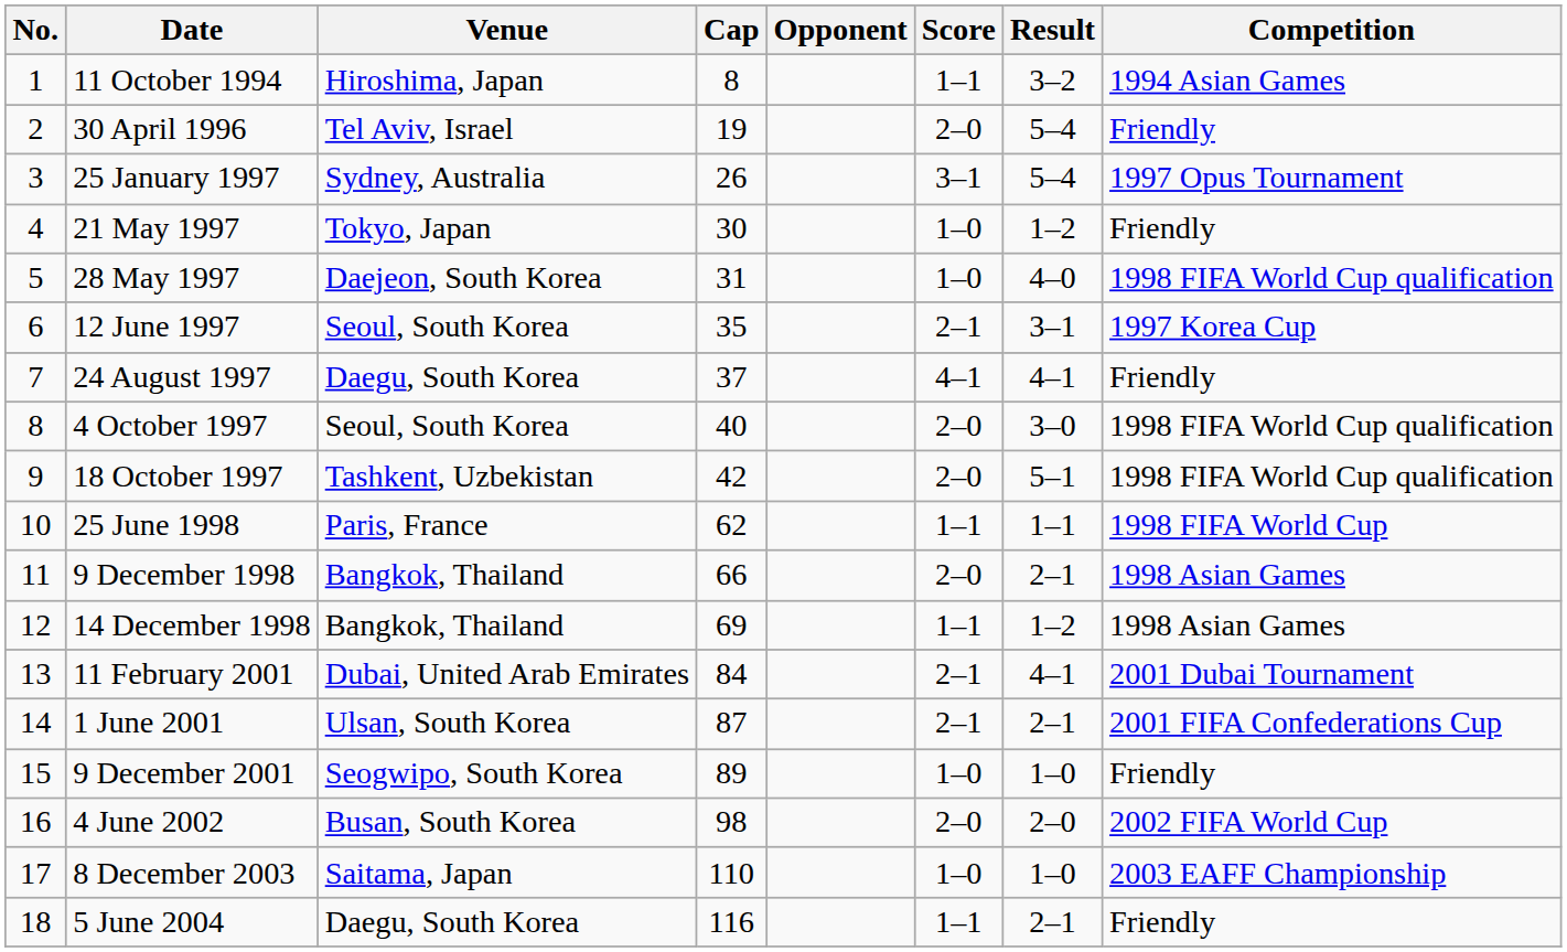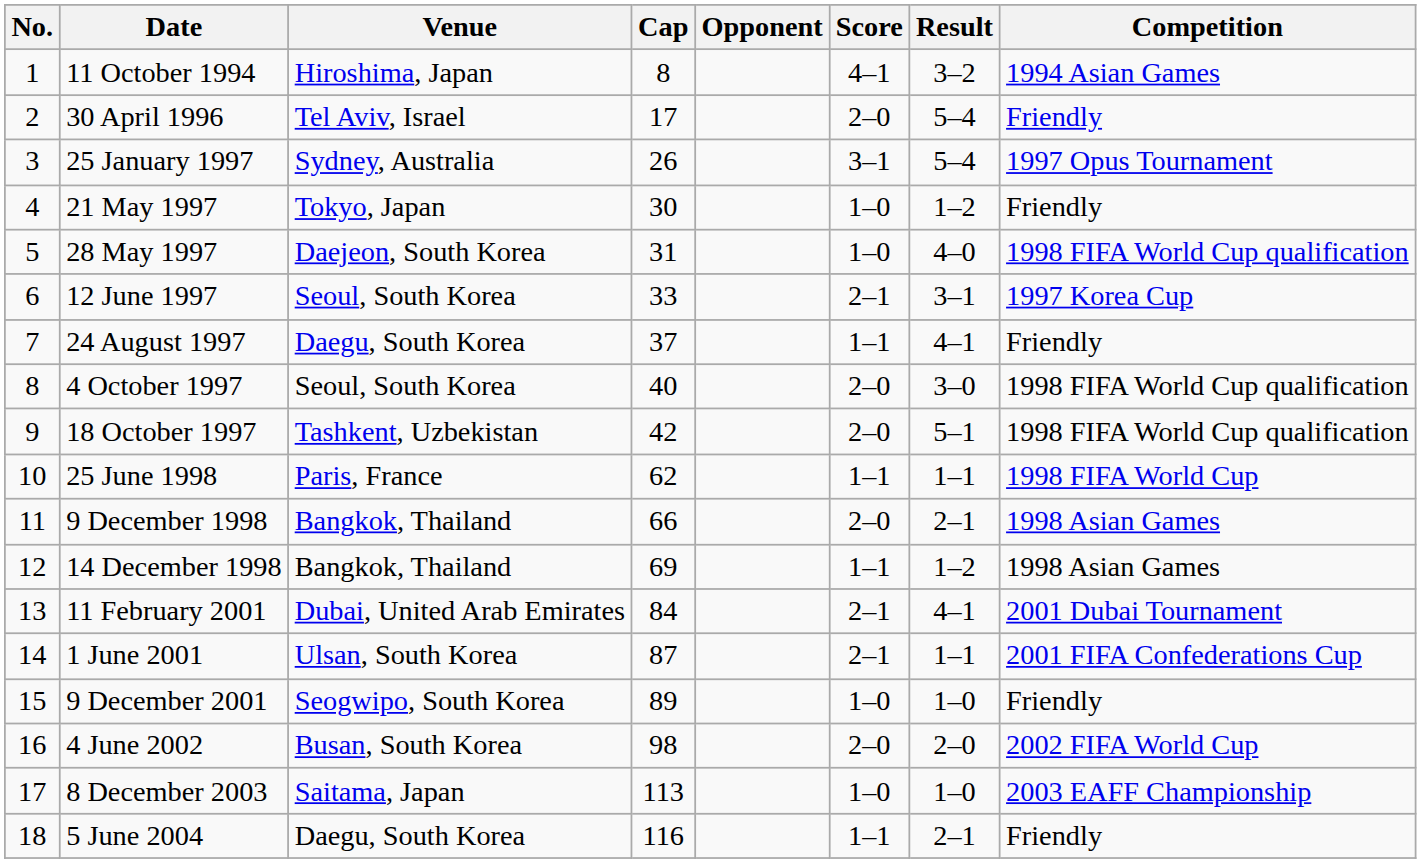11 October 1994 | Score: 1–1 -> 4–1
30 April 1996 | Cap: 19 -> 17
12 June 1997 | Cap: 35 -> 33
24 August 1997 | Score: 4–1 -> 1–1
1 June 2001 | Result: 2–1 -> 1–1
8 December 2003 | Cap: 110 -> 113
